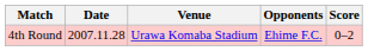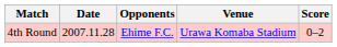columns swapped: Venue <-> Opponents
